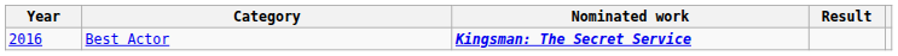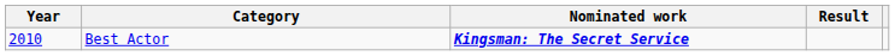Best Actor | Year: 2016 -> 2010
